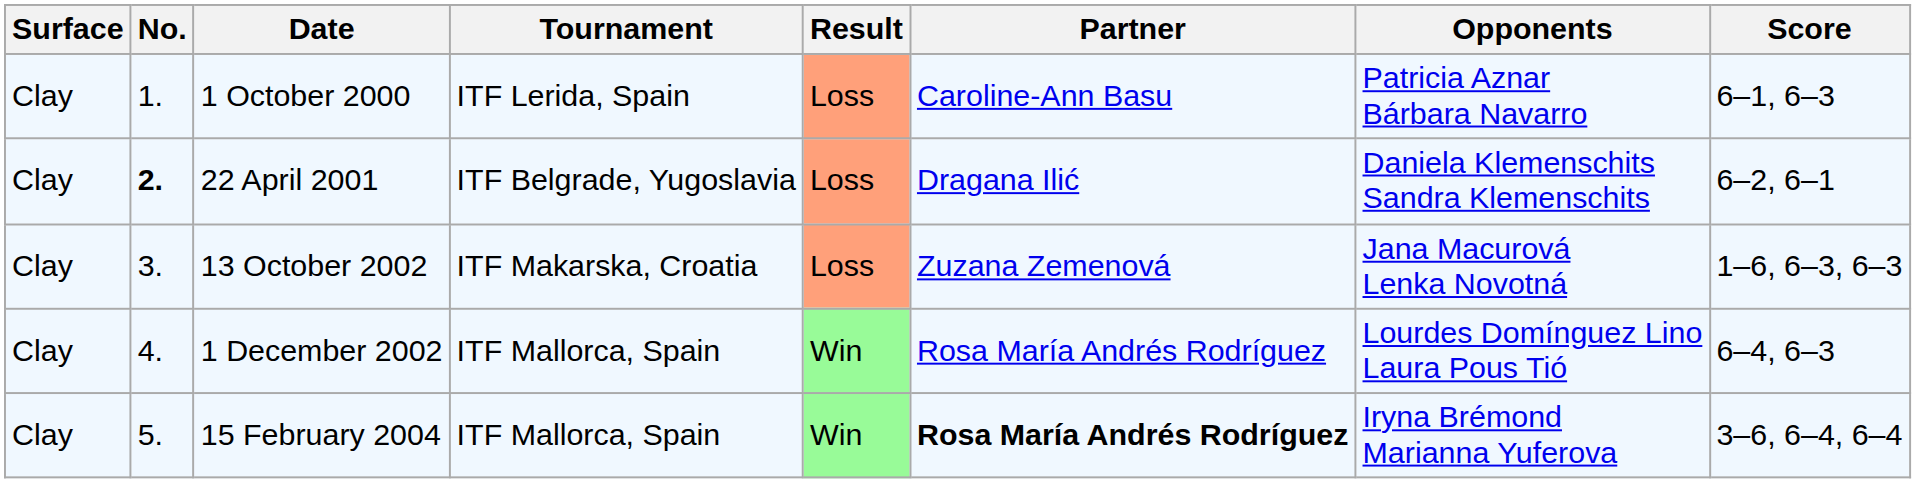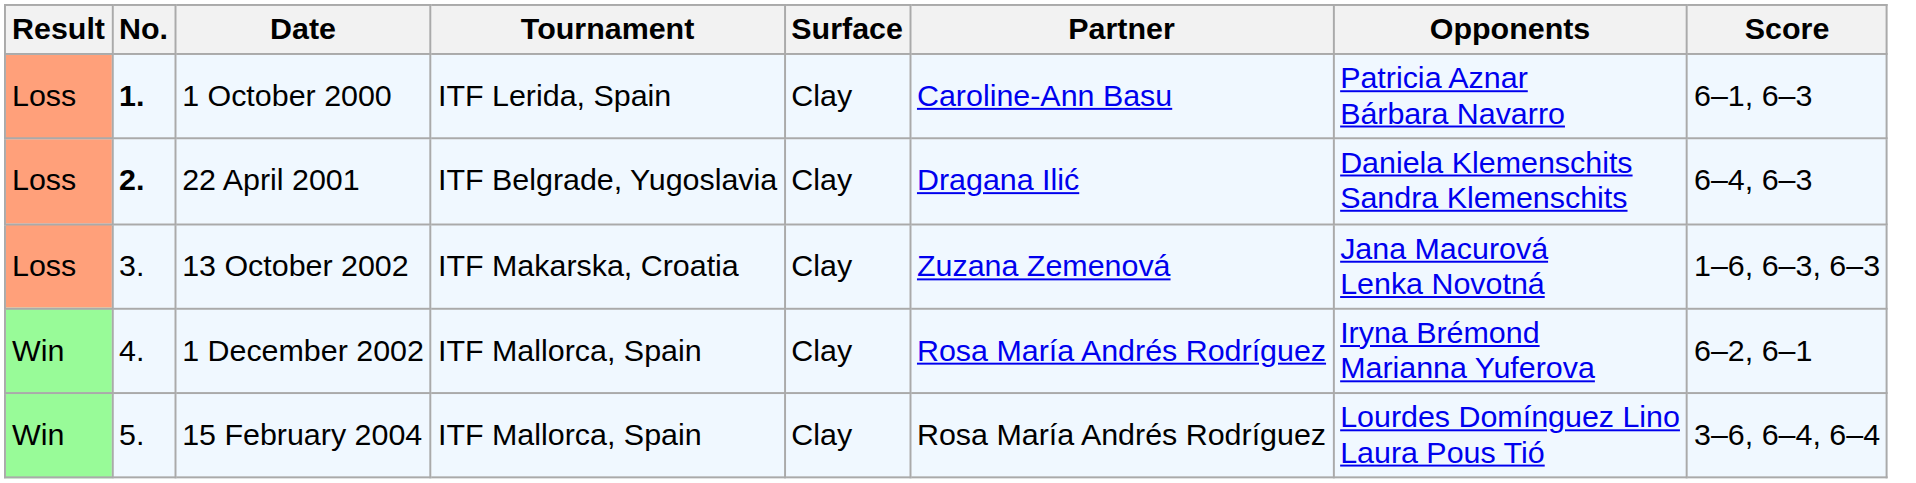columns swapped: Result <-> Surface
1 October 2000 | No.: normal -> bold
22 April 2001 | Score: 6–2, 6–1 -> 6–4, 6–3
1 December 2002 | Opponents: Lourdes Domínguez Lino Laura Pous Tió -> Iryna Brémond Marianna Yuferova
1 December 2002 | Score: 6–4, 6–3 -> 6–2, 6–1
15 February 2004 | Partner: bold -> normal
15 February 2004 | Opponents: Iryna Brémond Marianna Yuferova -> Lourdes Domínguez Lino Laura Pous Tió
